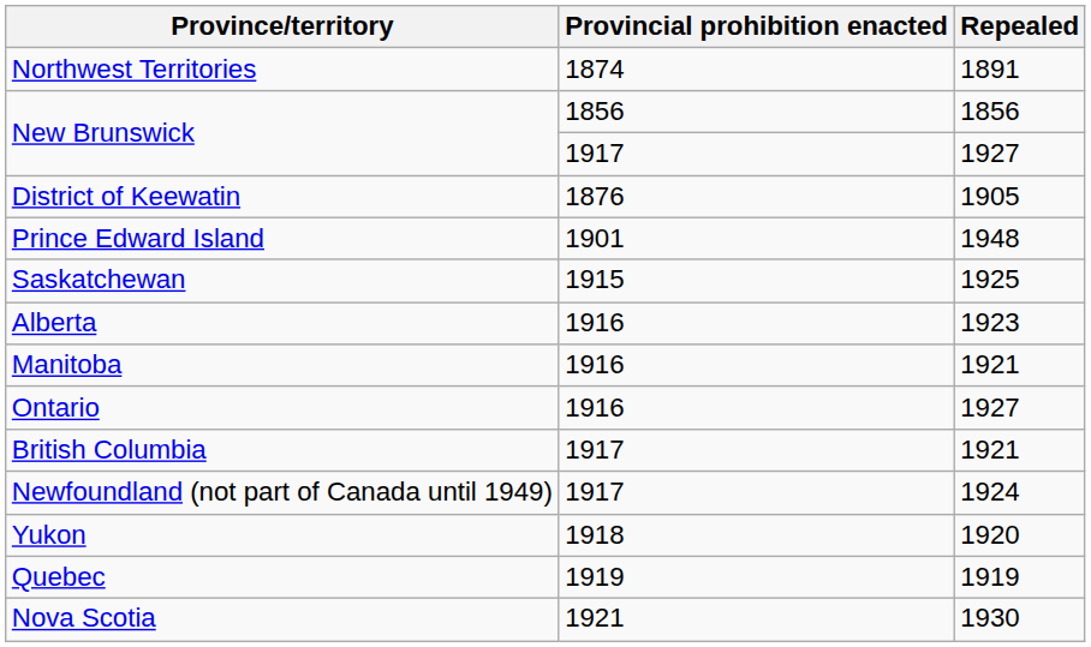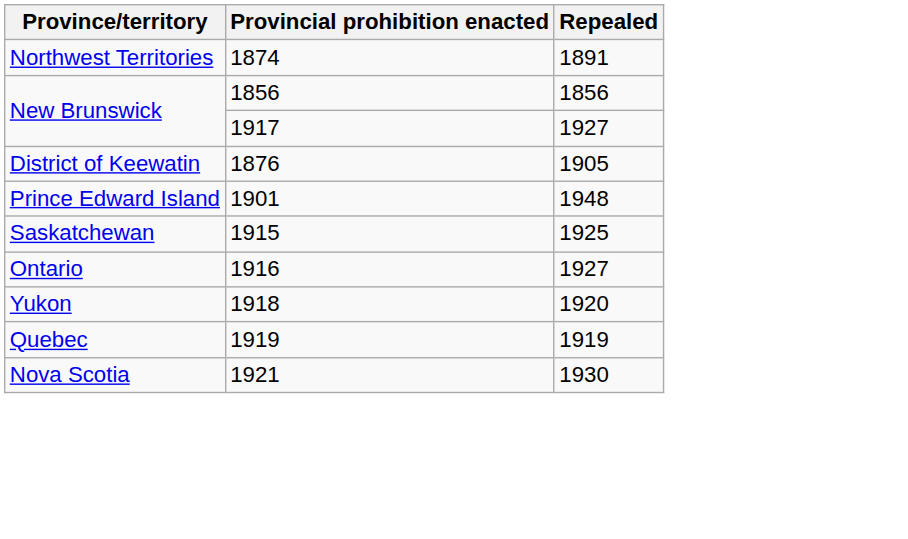- row: Alberta | 1916 | 1923
- row: Manitoba | 1916 | 1921
- row: British Columbia | 1917 | 1921
- row: Newfoundland (not part of Canada until 1949) | 1917 | 1924
